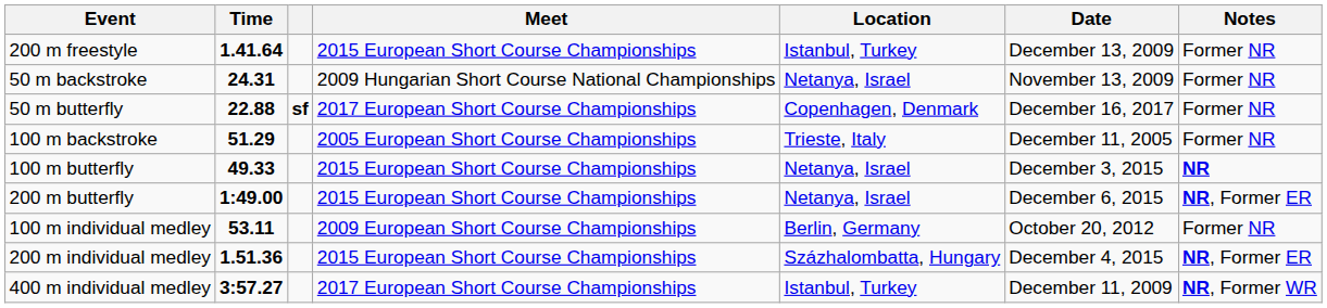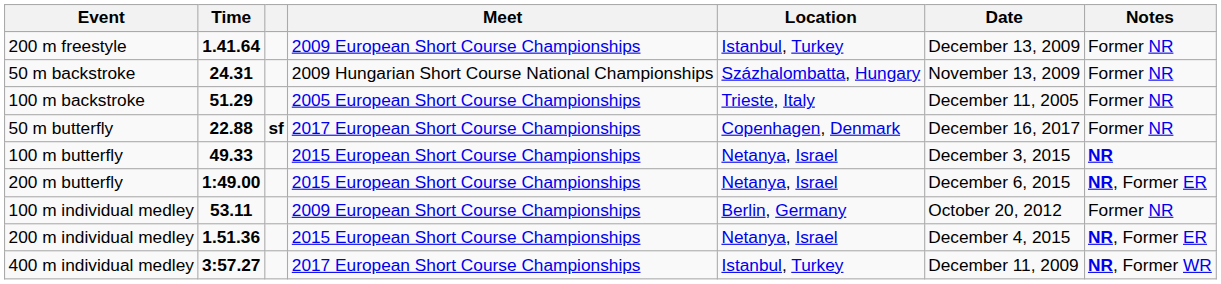200 m freestyle | Meet: 2015 European Short Course Championships -> 2009 European Short Course Championships
50 m backstroke | Location: Netanya, Israel -> Százhalombatta, Hungary
rows swapped: 100 m backstroke <-> 50 m butterfly
200 m individual medley | Location: Százhalombatta, Hungary -> Netanya, Israel
